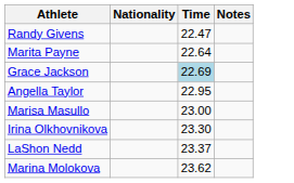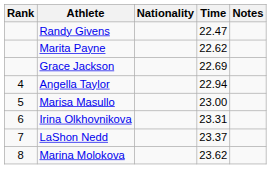+ column: Rank | 4 | 5 | 6 | 7 | 8
Marita Payne | Time: 22.64 -> 22.62
Grace Jackson | Time: lightblue background -> no background
Angella Taylor | Time: 22.95 -> 22.94
Irina Olkhovnikova | Time: 23.30 -> 23.31
